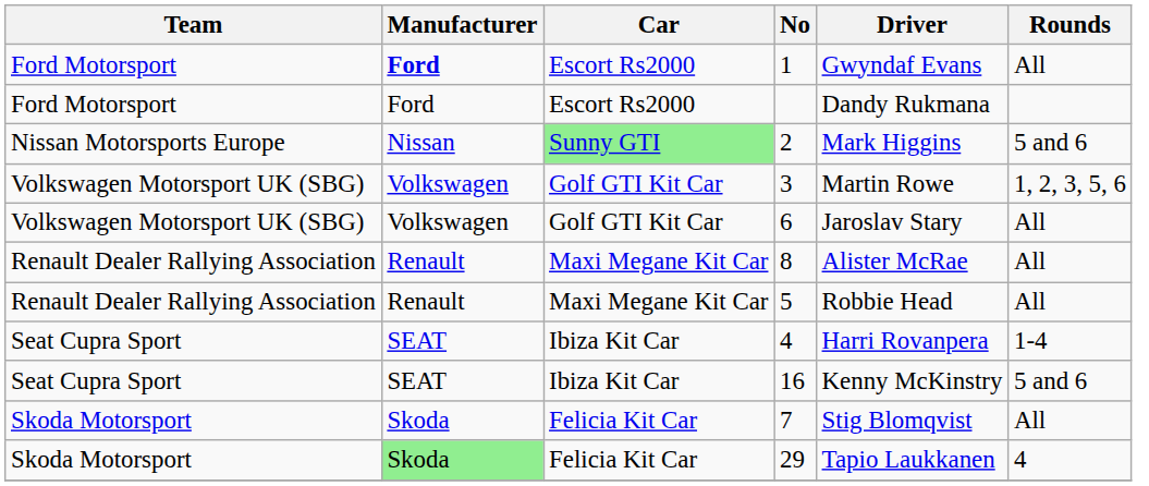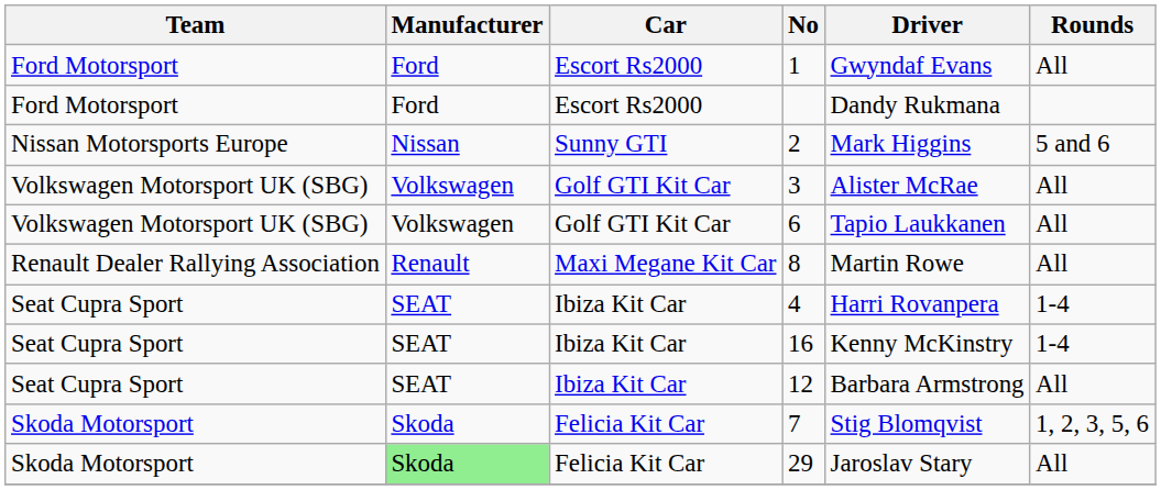1 | Manufacturer: bold -> normal
2 | Car: lightgreen background -> no background
3 | Driver: Martin Rowe -> Alister McRae
3 | Rounds: 1, 2, 3, 5, 6 -> All
6 | Driver: Jaroslav Stary -> Tapio Laukkanen
8 | Driver: Alister McRae -> Martin Rowe
- row: Renault Dealer Rallying Association | Renault | Maxi Megane Kit Car | 5 | Robbie Head | All
16 | Rounds: 5 and 6 -> 1-4
+ row: Seat Cupra Sport | SEAT | Ibiza Kit Car | 12 | Barbara Armstrong | All
7 | Rounds: All -> 1, 2, 3, 5, 6
29 | Driver: Tapio Laukkanen -> Jaroslav Stary
29 | Rounds: 4 -> All
